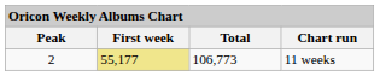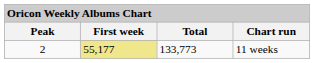11 weeks | Total: 106,773 -> 133,773
